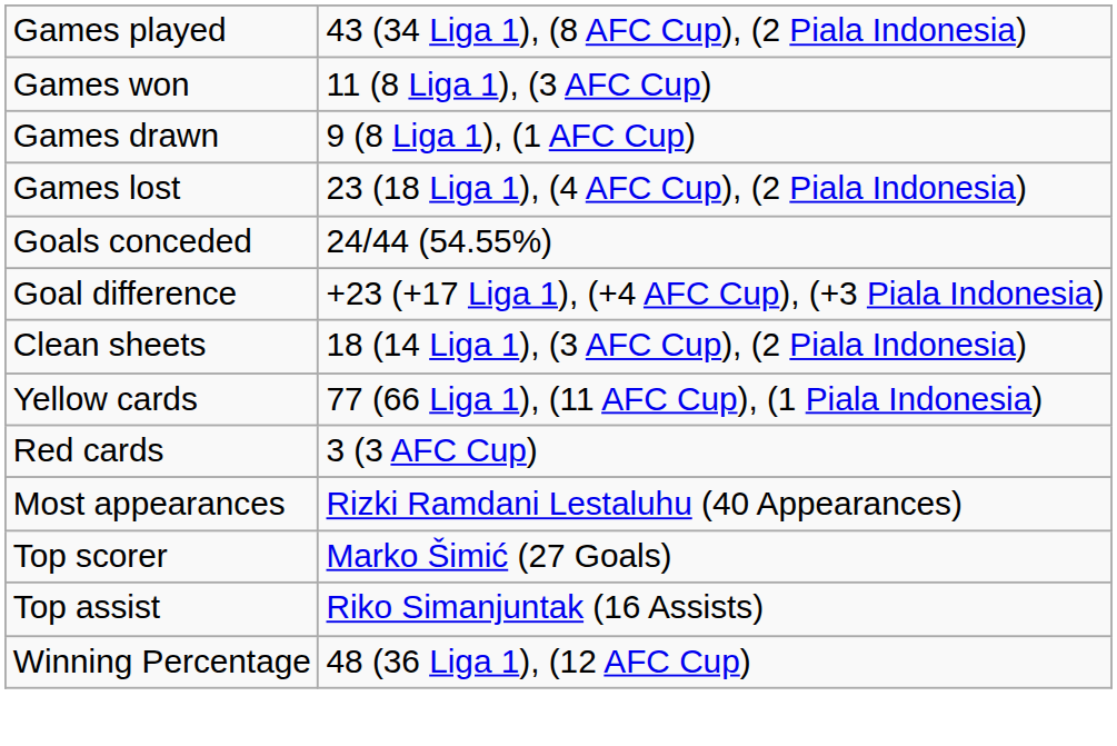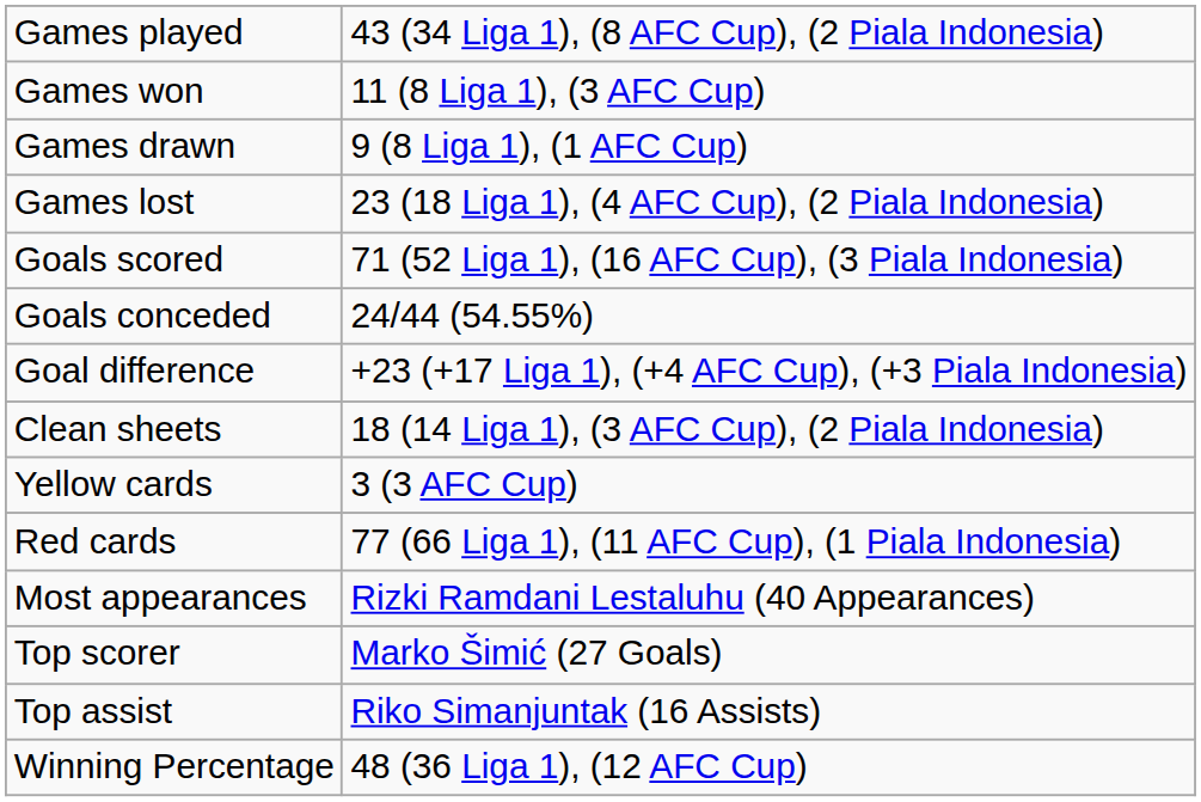+ row: Goals scored | 71 (52 Liga 1), (16 AFC Cup), (3 Piala Indonesia)
Yellow cards | column 2: 77 (66 Liga 1), (11 AFC Cup), (1 Piala Indonesia) -> 3 (3 AFC Cup)
Red cards | column 2: 3 (3 AFC Cup) -> 77 (66 Liga 1), (11 AFC Cup), (1 Piala Indonesia)
